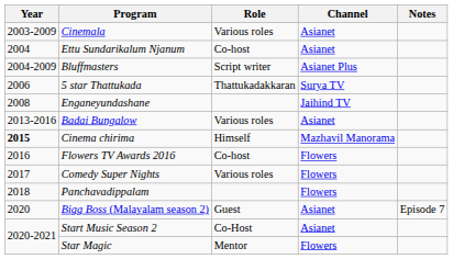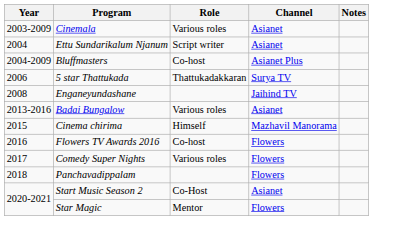Ettu Sundarikalum Njanum | Role: Co-host -> Script writer
Bluffmasters | Role: Script writer -> Co-host
Cinema chirima | Year: bold -> normal
- row: 2020 | Bigg Boss (Malayalam season 2) | Guest | Asianet | Episode 7
